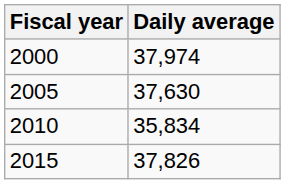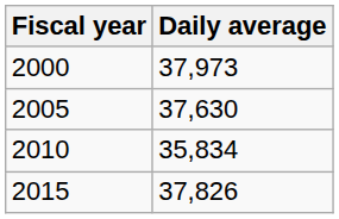2000 | Daily average: 37,974 -> 37,973
